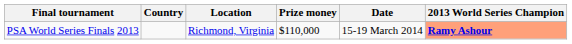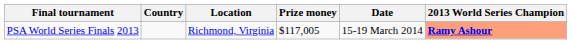PSA World Series Finals 2013 | Prize money: $110,000 -> $117,005
